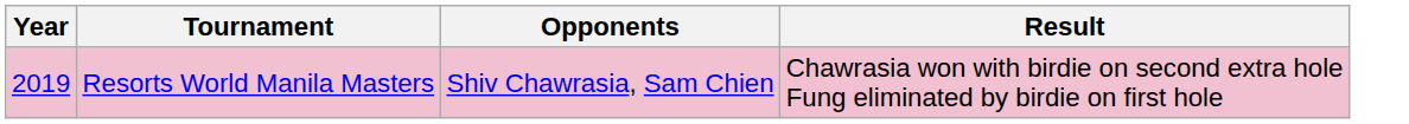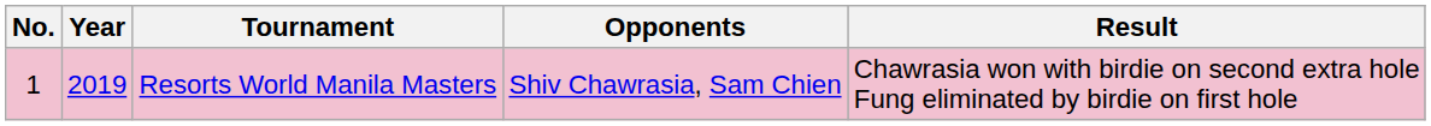+ column: No. | 1
